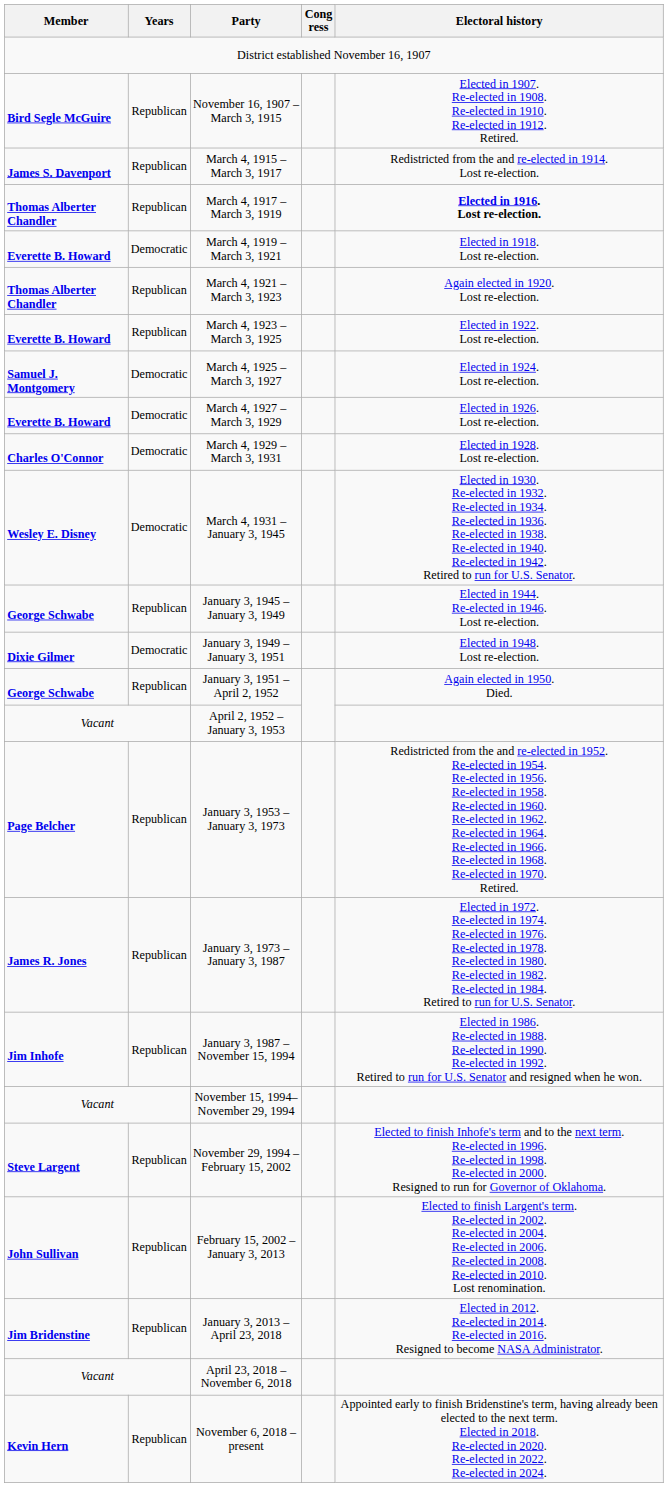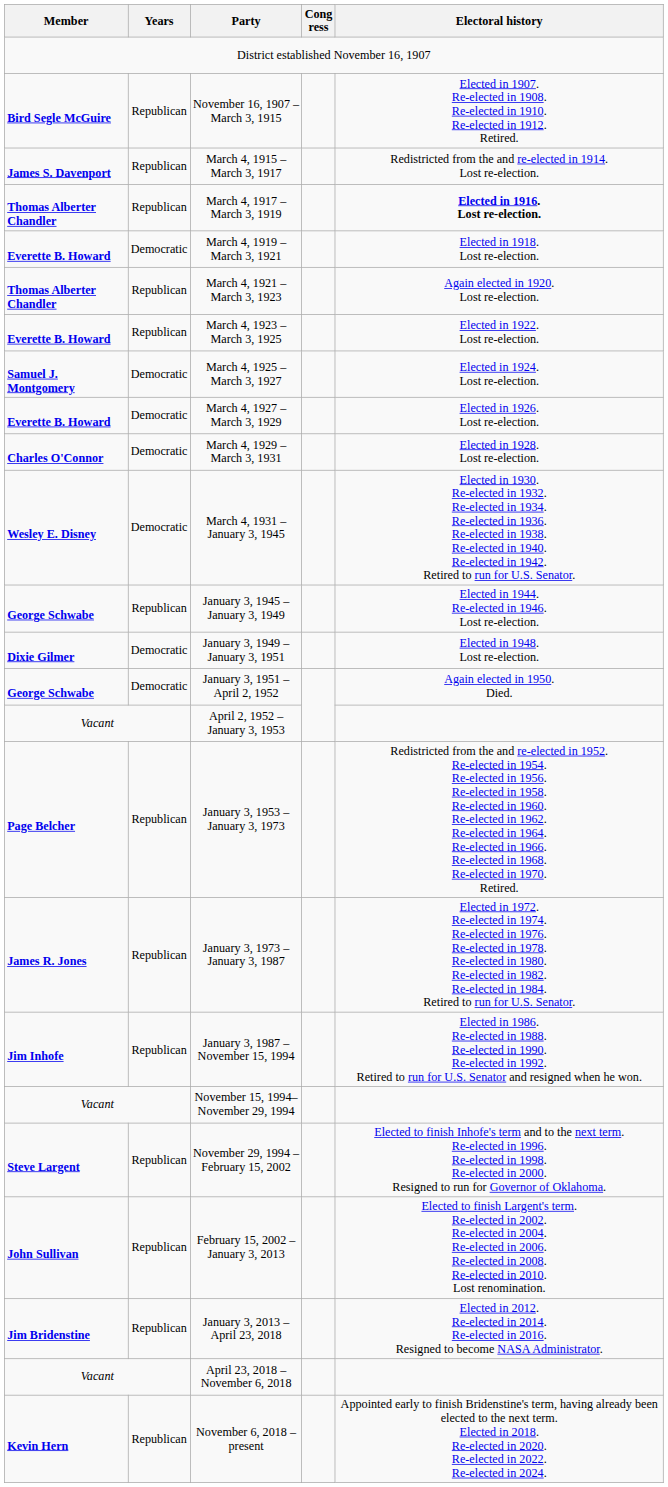January 3, 1951 – April 2, 1952 | Years: Republican -> Democratic
